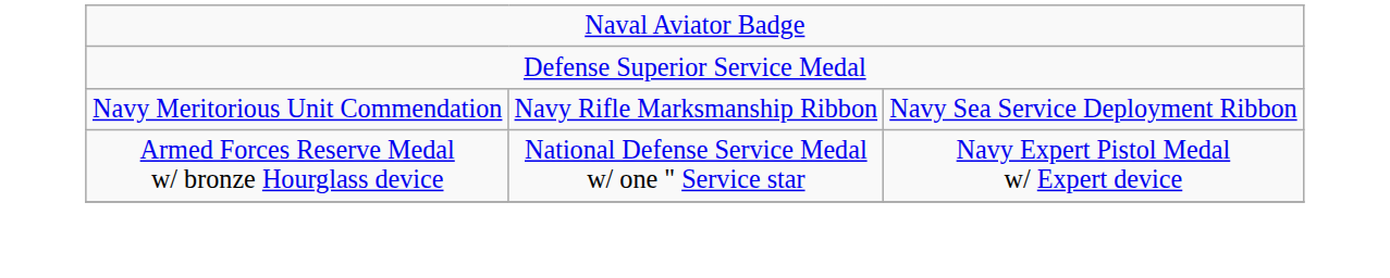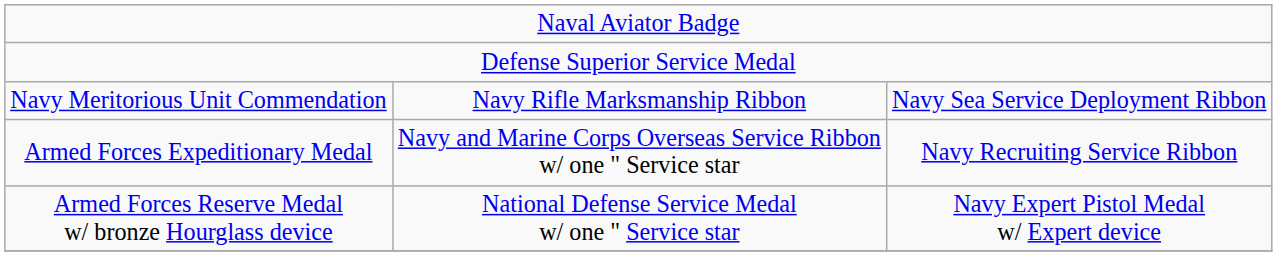+ row: Armed Forces Expeditionary Medal | Navy and Marine Corps Overseas Service Ribbon w/ one " Service star | Navy Recruiting Service Ribbon
